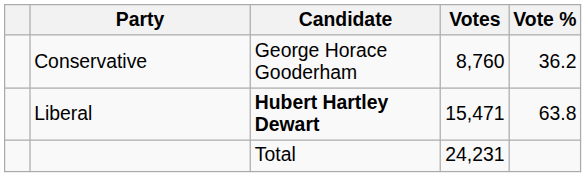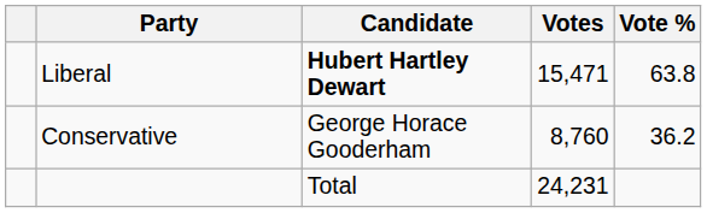rows swapped: Liberal <-> Conservative
